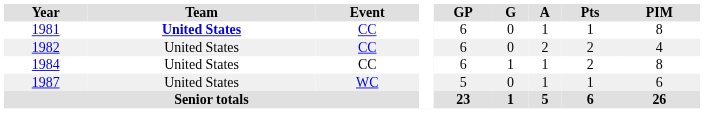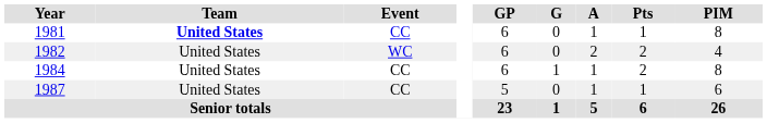1982 | Event: CC -> WC
1987 | Event: WC -> CC
